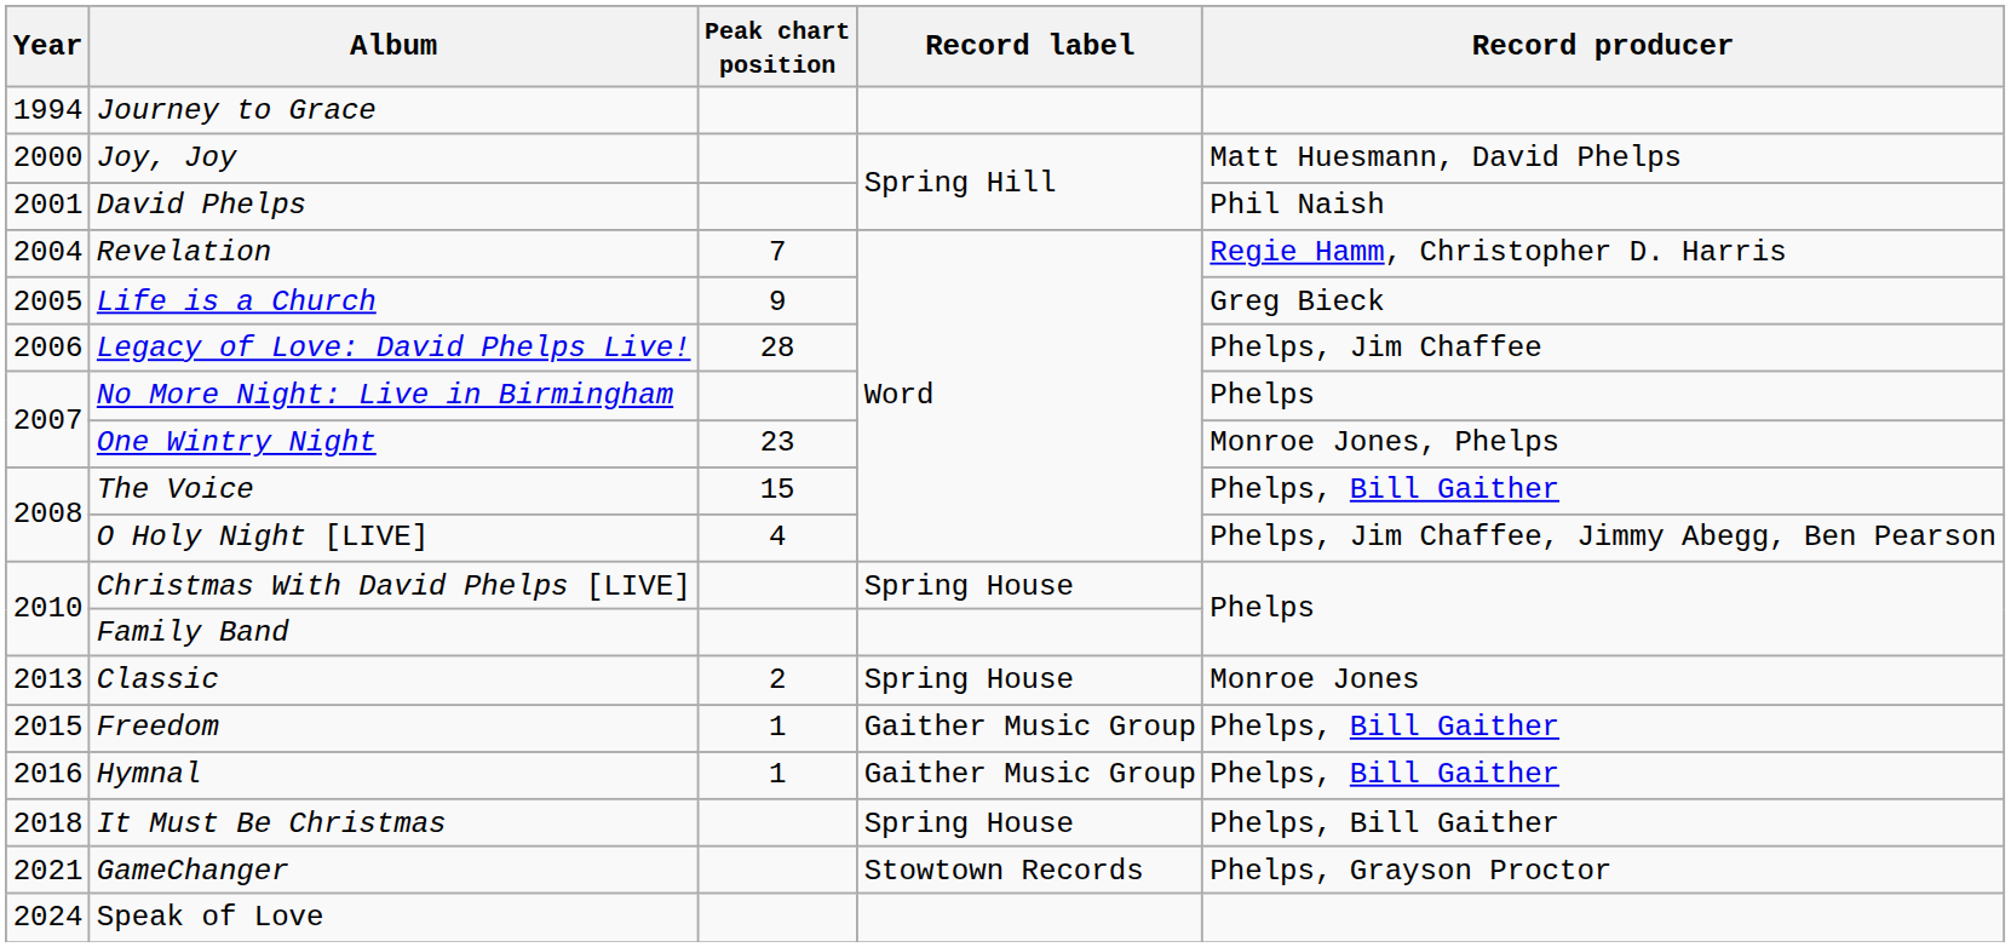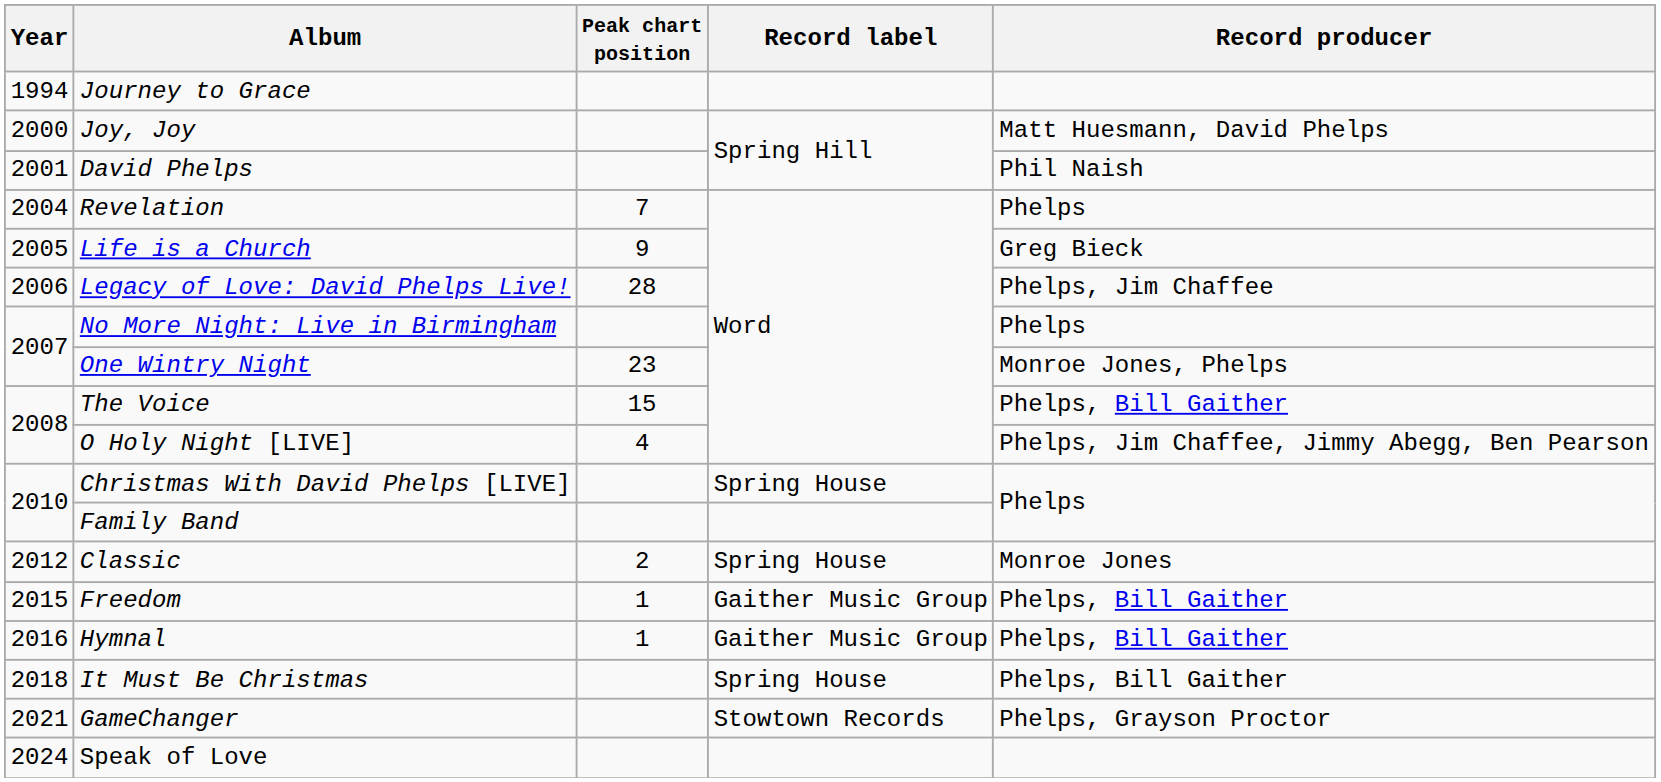Revelation | Record producer: Regie Hamm, Christopher D. Harris -> Phelps
Classic | Year: 2013 -> 2012
